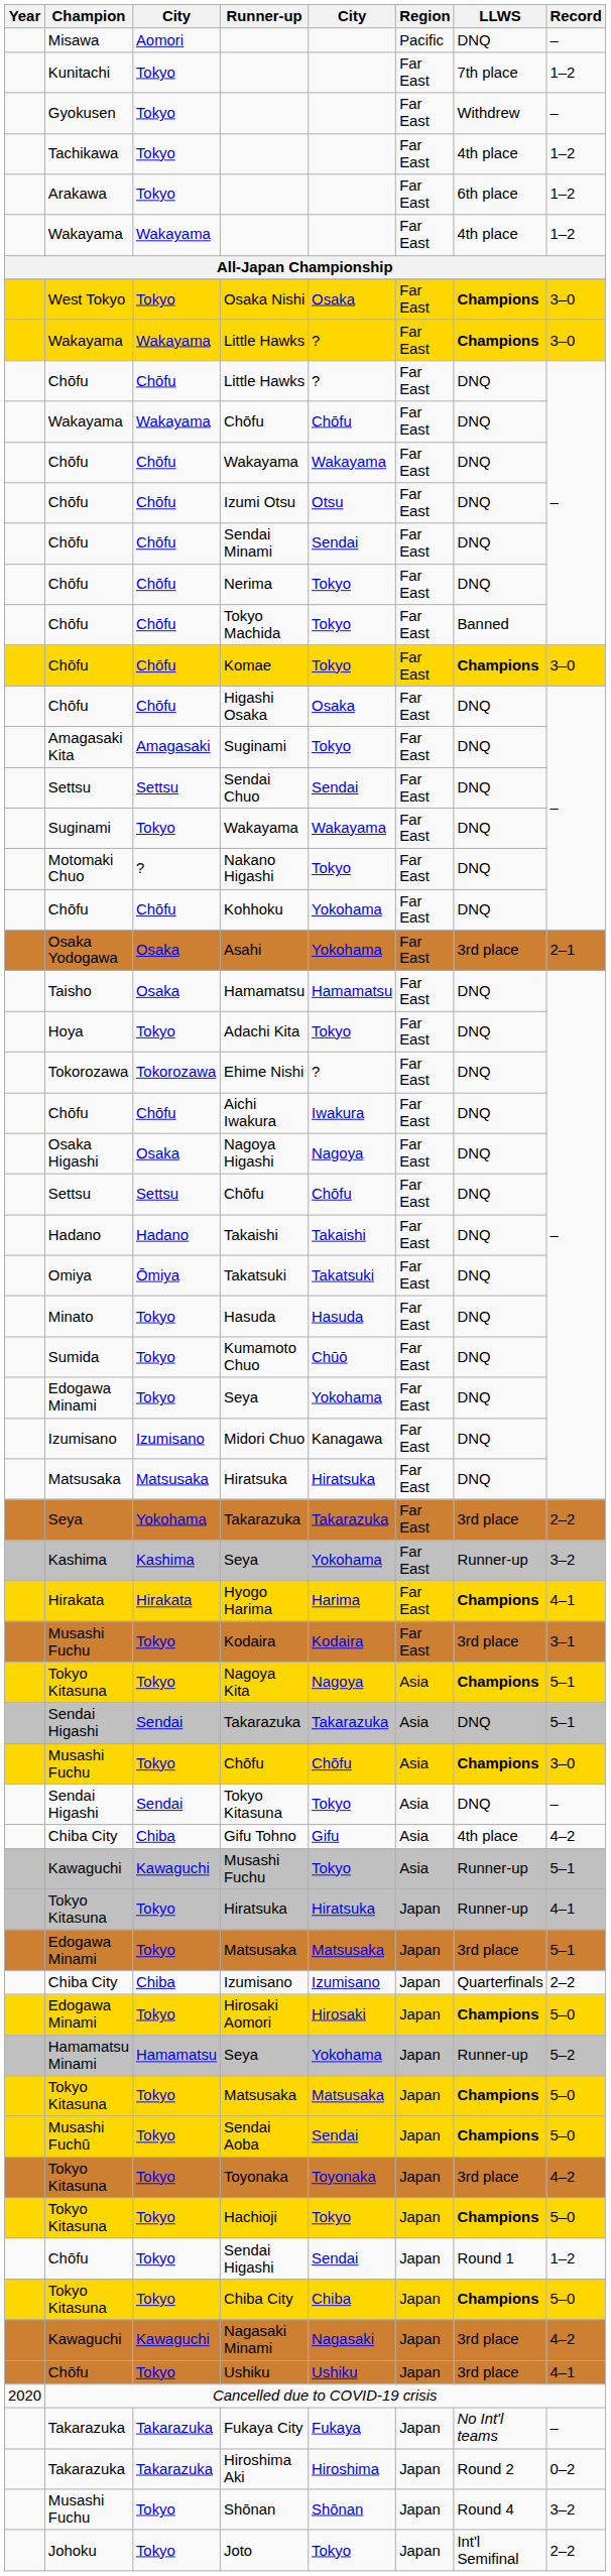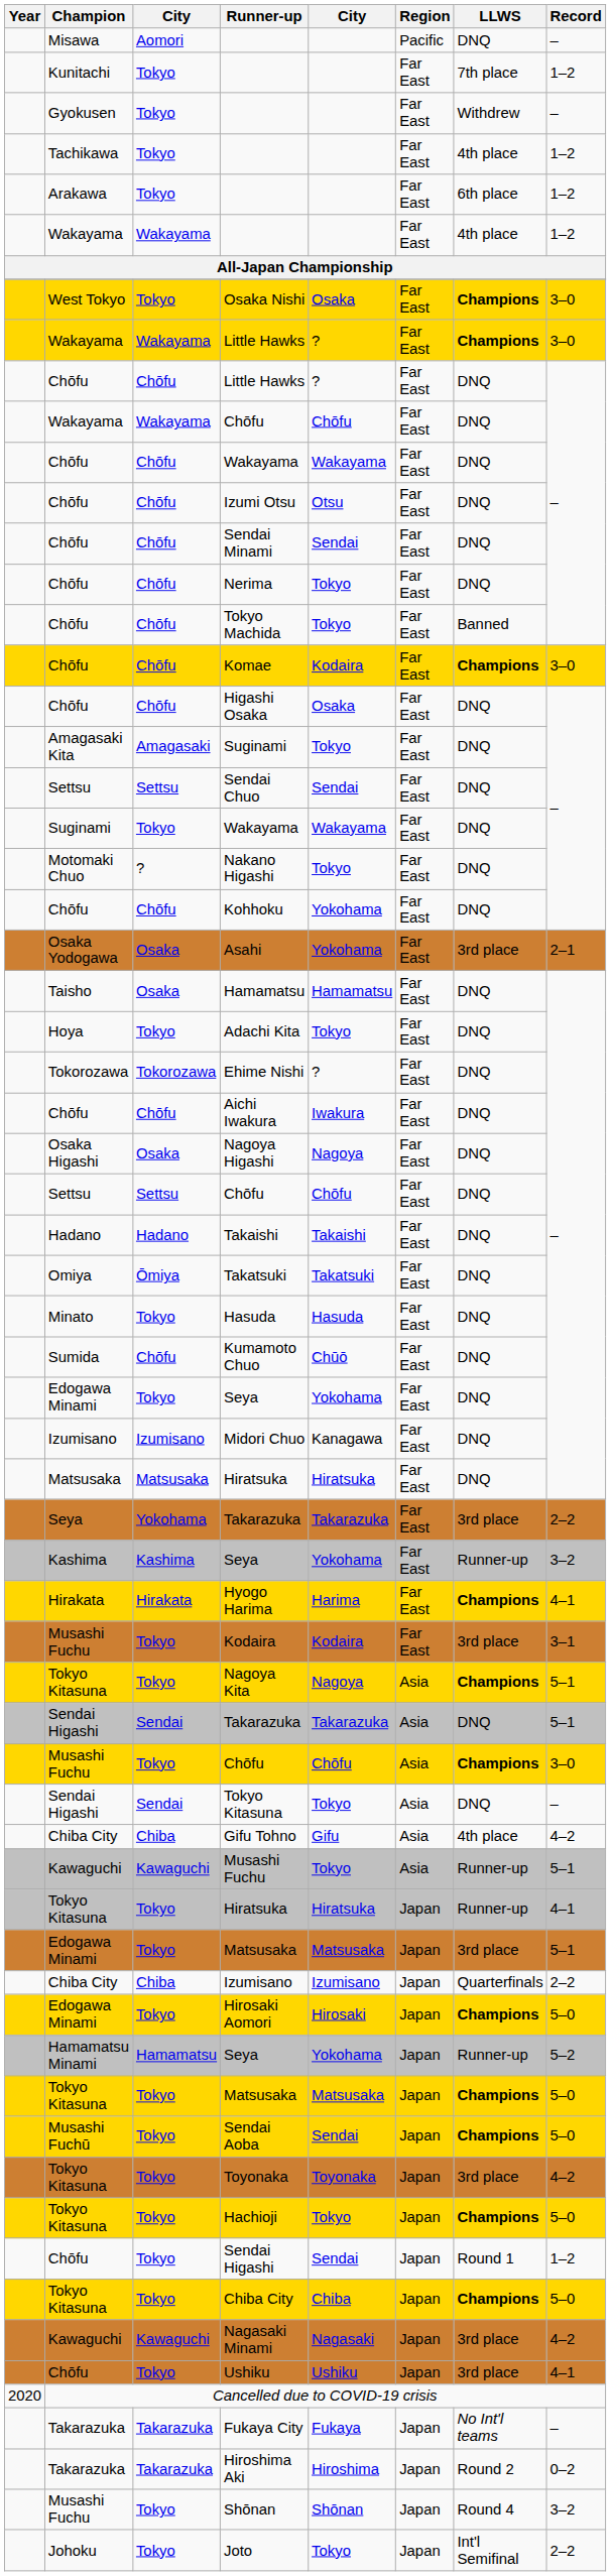Komae | column 5: Tokyo -> Kodaira
Kumamoto Chuo | column 3: Tokyo -> Chōfu
